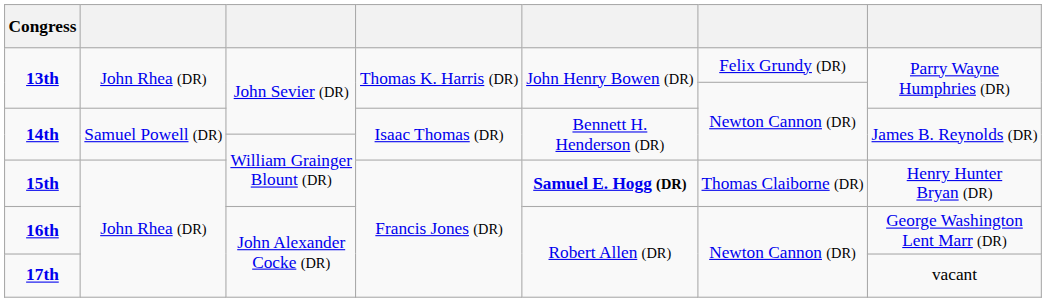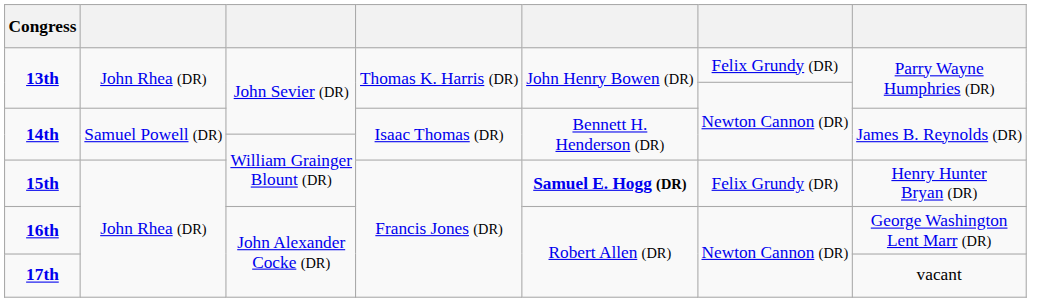15th | column 6: Thomas Claiborne (DR) -> Felix Grundy (DR)
